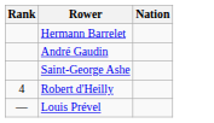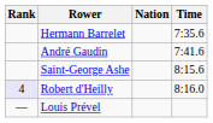+ column: Time | 7:35.6 | 7:41.6 | 8:15.6 | 8:16.0
Robert d'Heilly | Rank: no background -> lavender background
